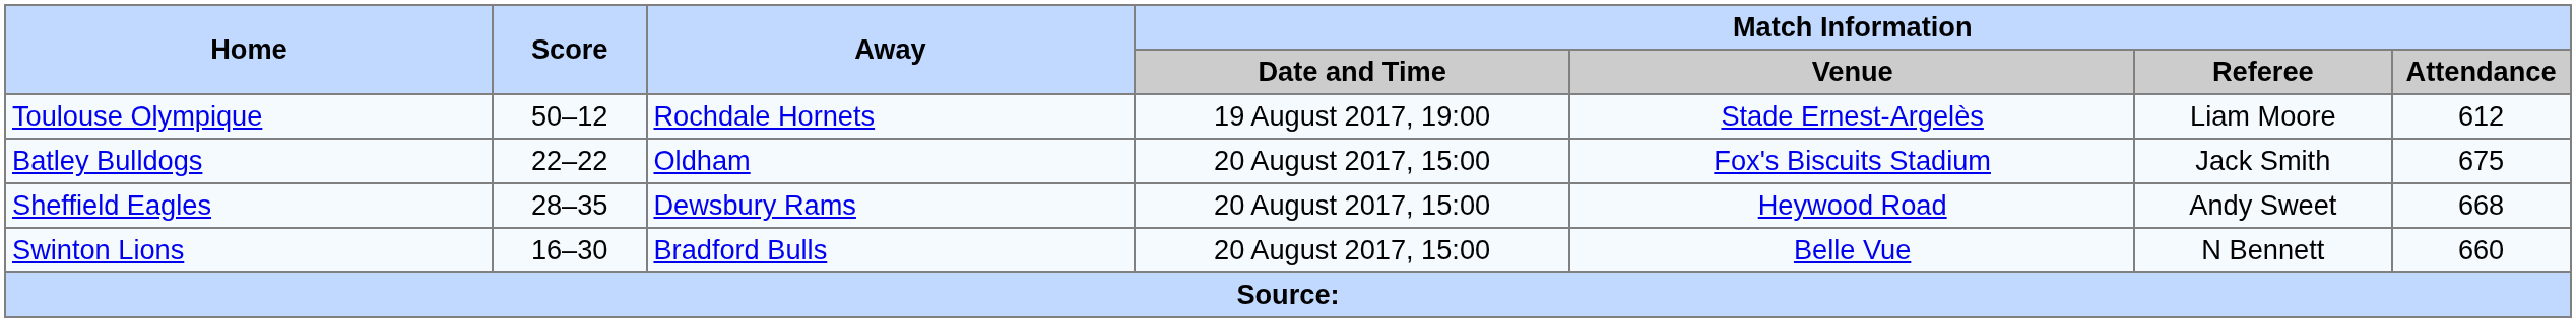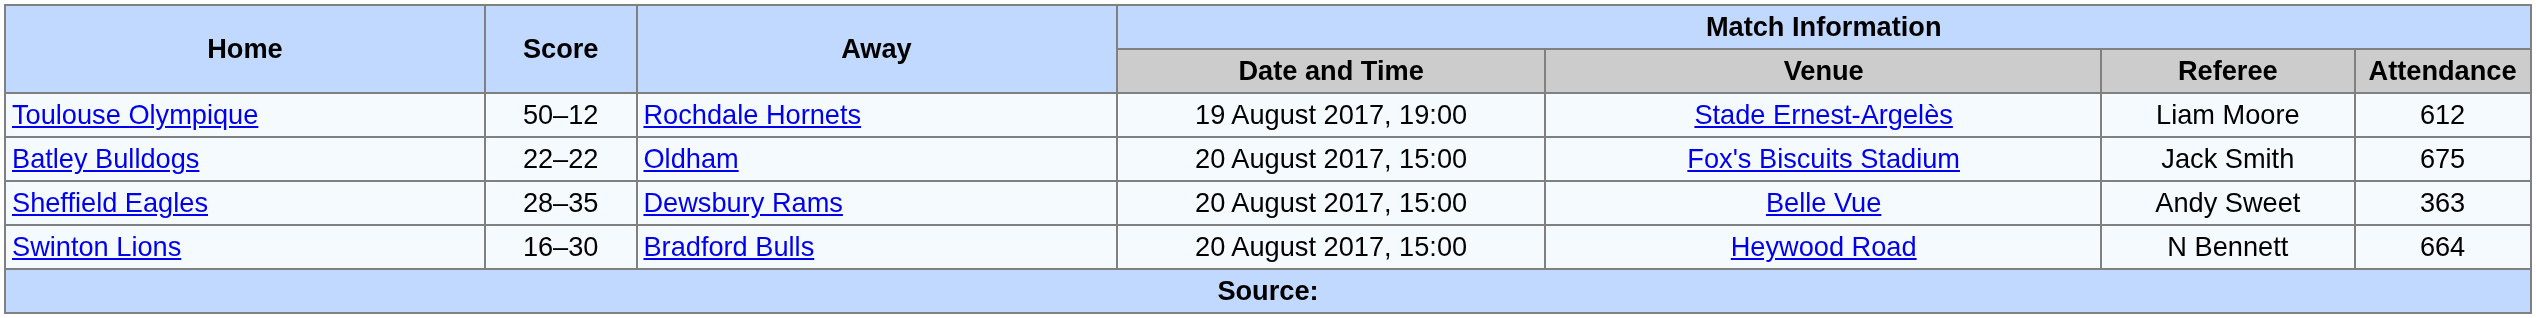Sheffield Eagles | Match Information / Venue: Heywood Road -> Belle Vue
Sheffield Eagles | Match Information / Attendance: 668 -> 363
Swinton Lions | Match Information / Venue: Belle Vue -> Heywood Road
Swinton Lions | Match Information / Attendance: 660 -> 664
